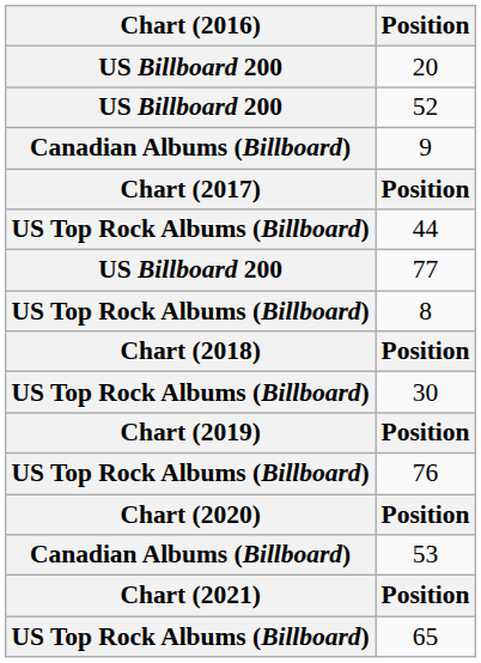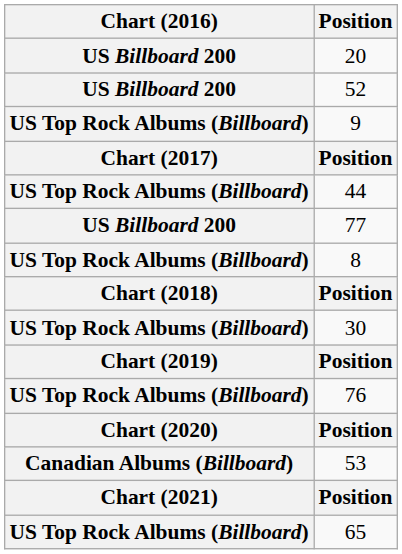9 | Chart (2016): Canadian Albums (Billboard) -> US Top Rock Albums (Billboard)
